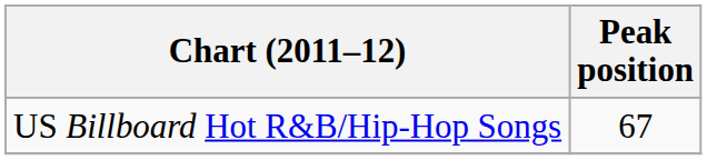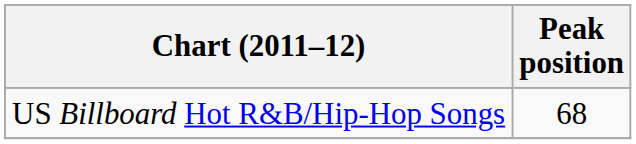US Billboard Hot R&B/Hip-Hop Songs | Peak position: 67 -> 68
